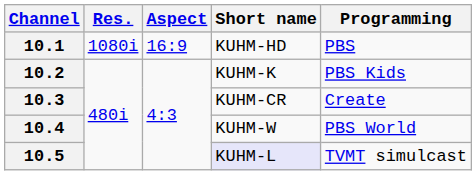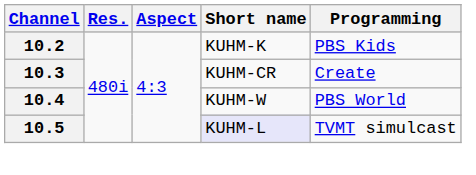- row: 10.1 | 1080i | 16:9 | KUHM-HD | PBS
